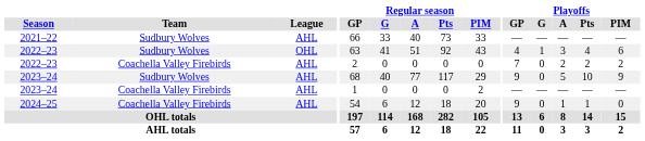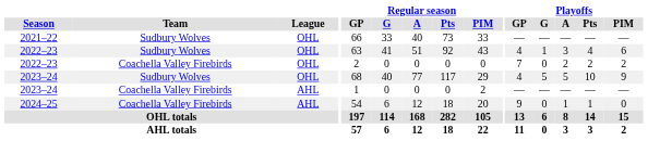2021–22 | League: AHL -> OHL
2022–23 / Coachella Valley Firebirds | League: AHL -> OHL
2023–24 / Sudbury Wolves | League: AHL -> OHL
2023–24 / Sudbury Wolves | Playoffs / GP: 9 -> 4
2023–24 / Sudbury Wolves | Playoffs / G: 0 -> 5
